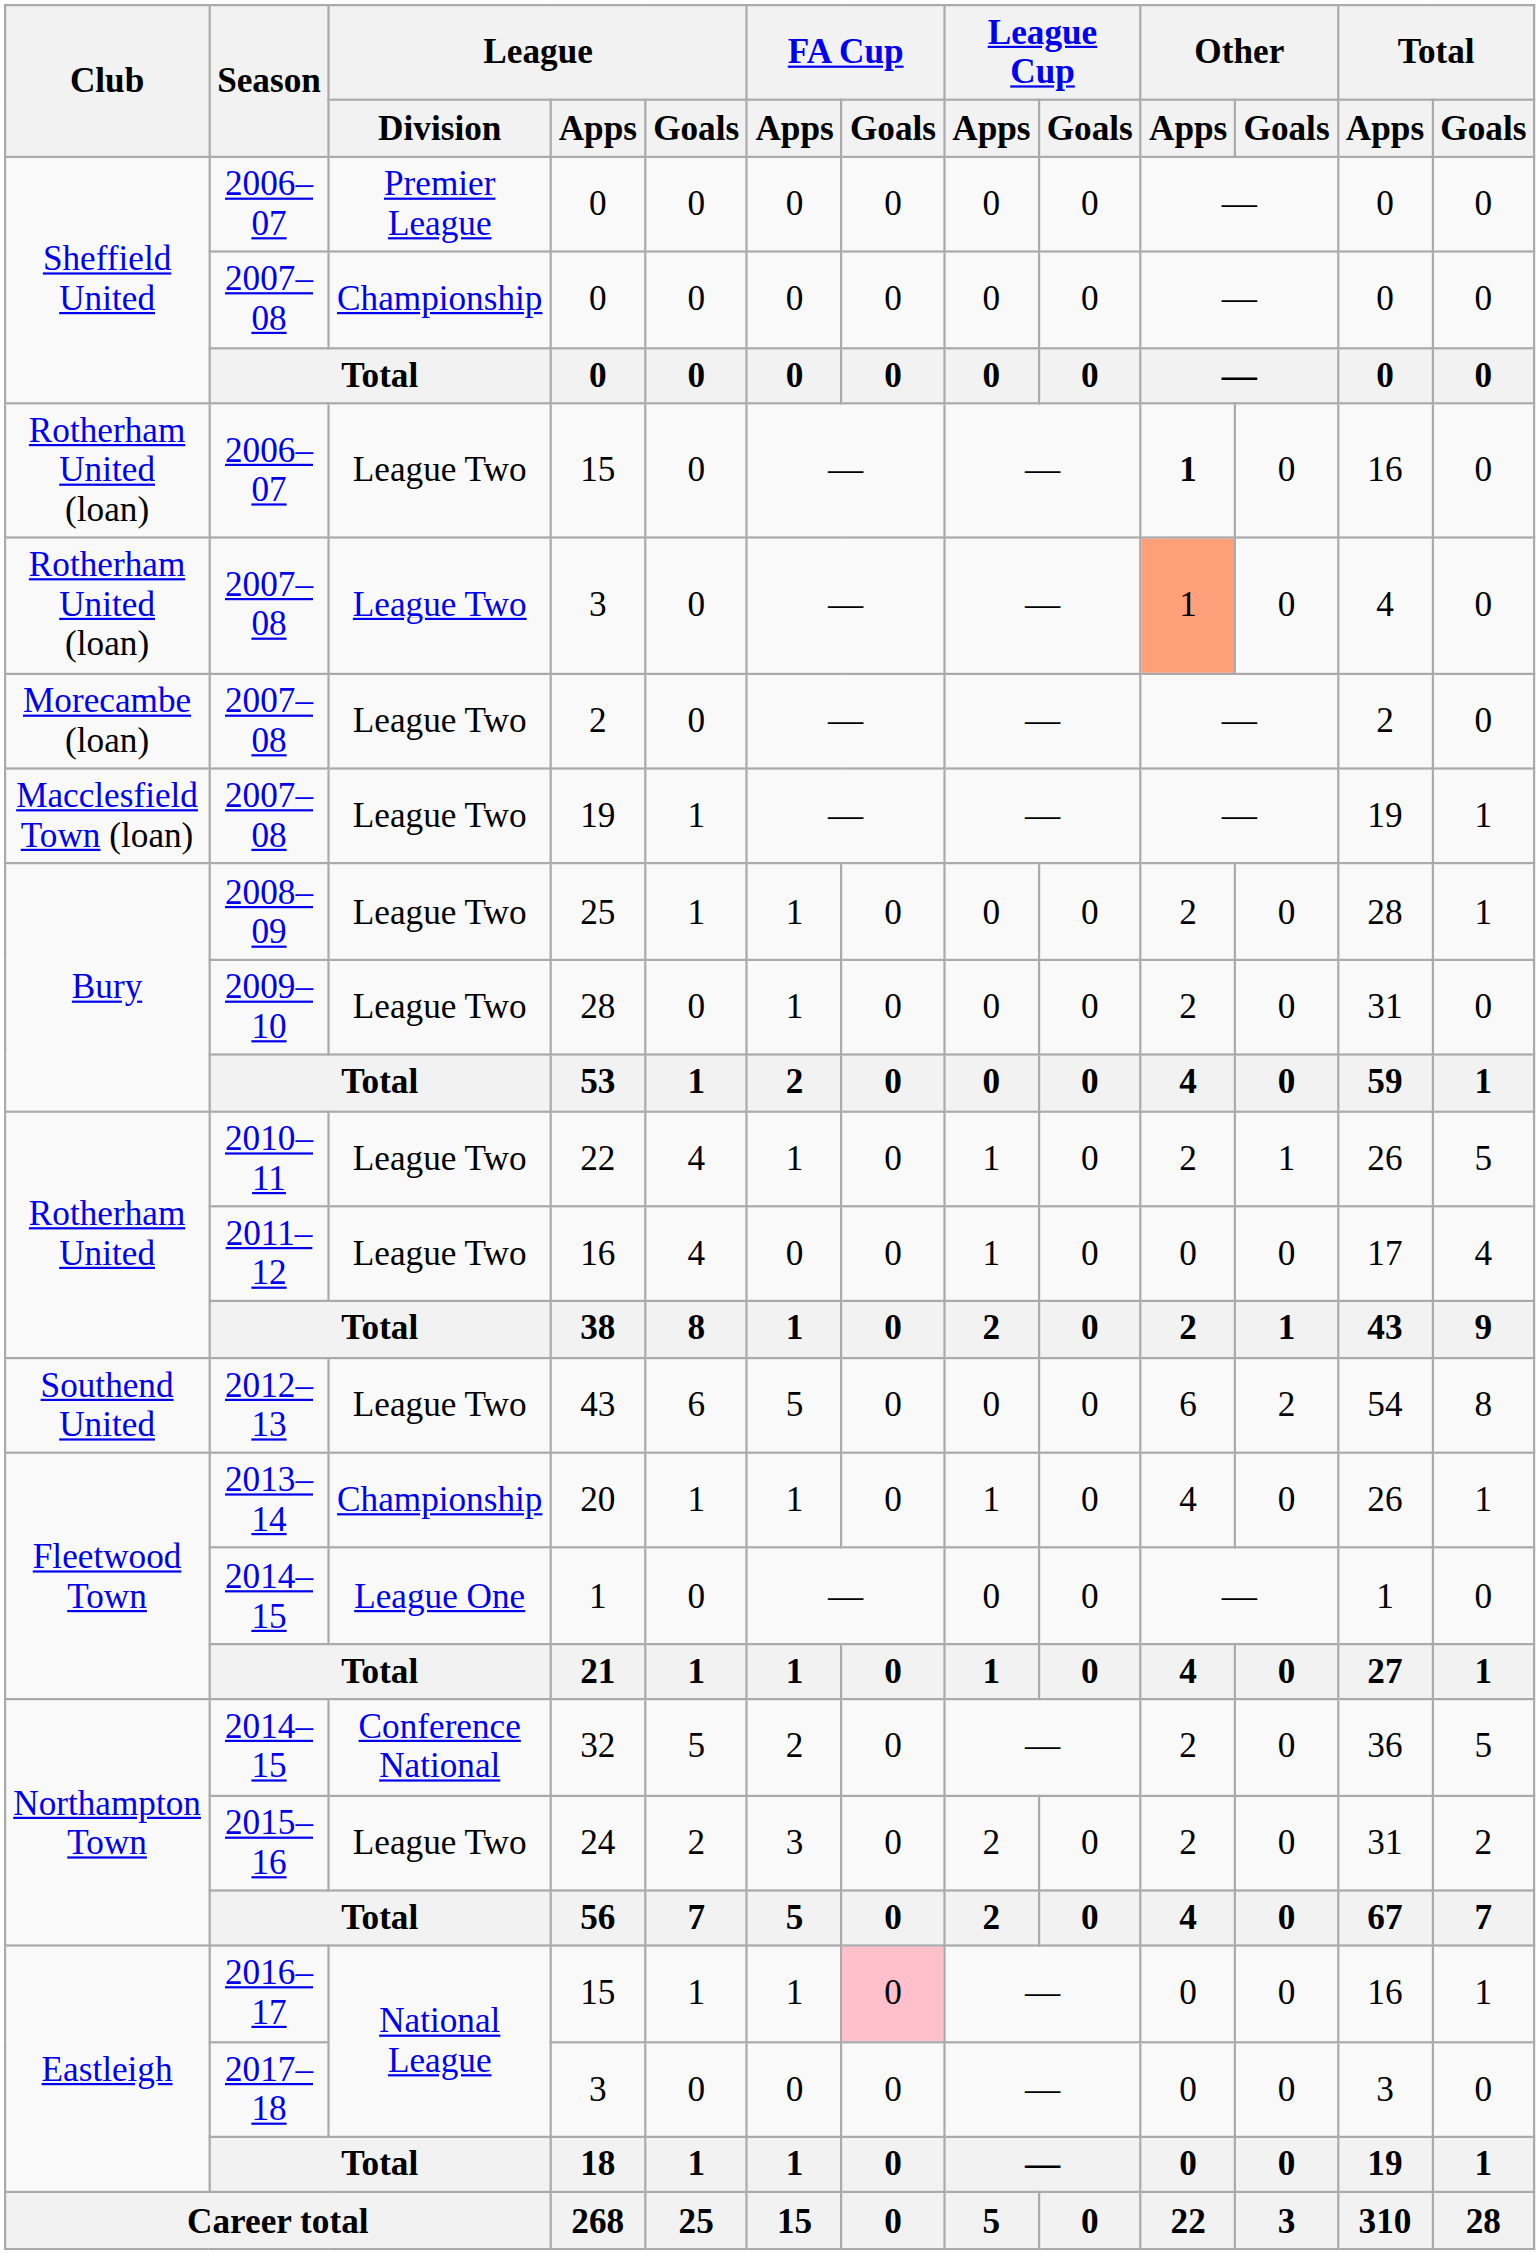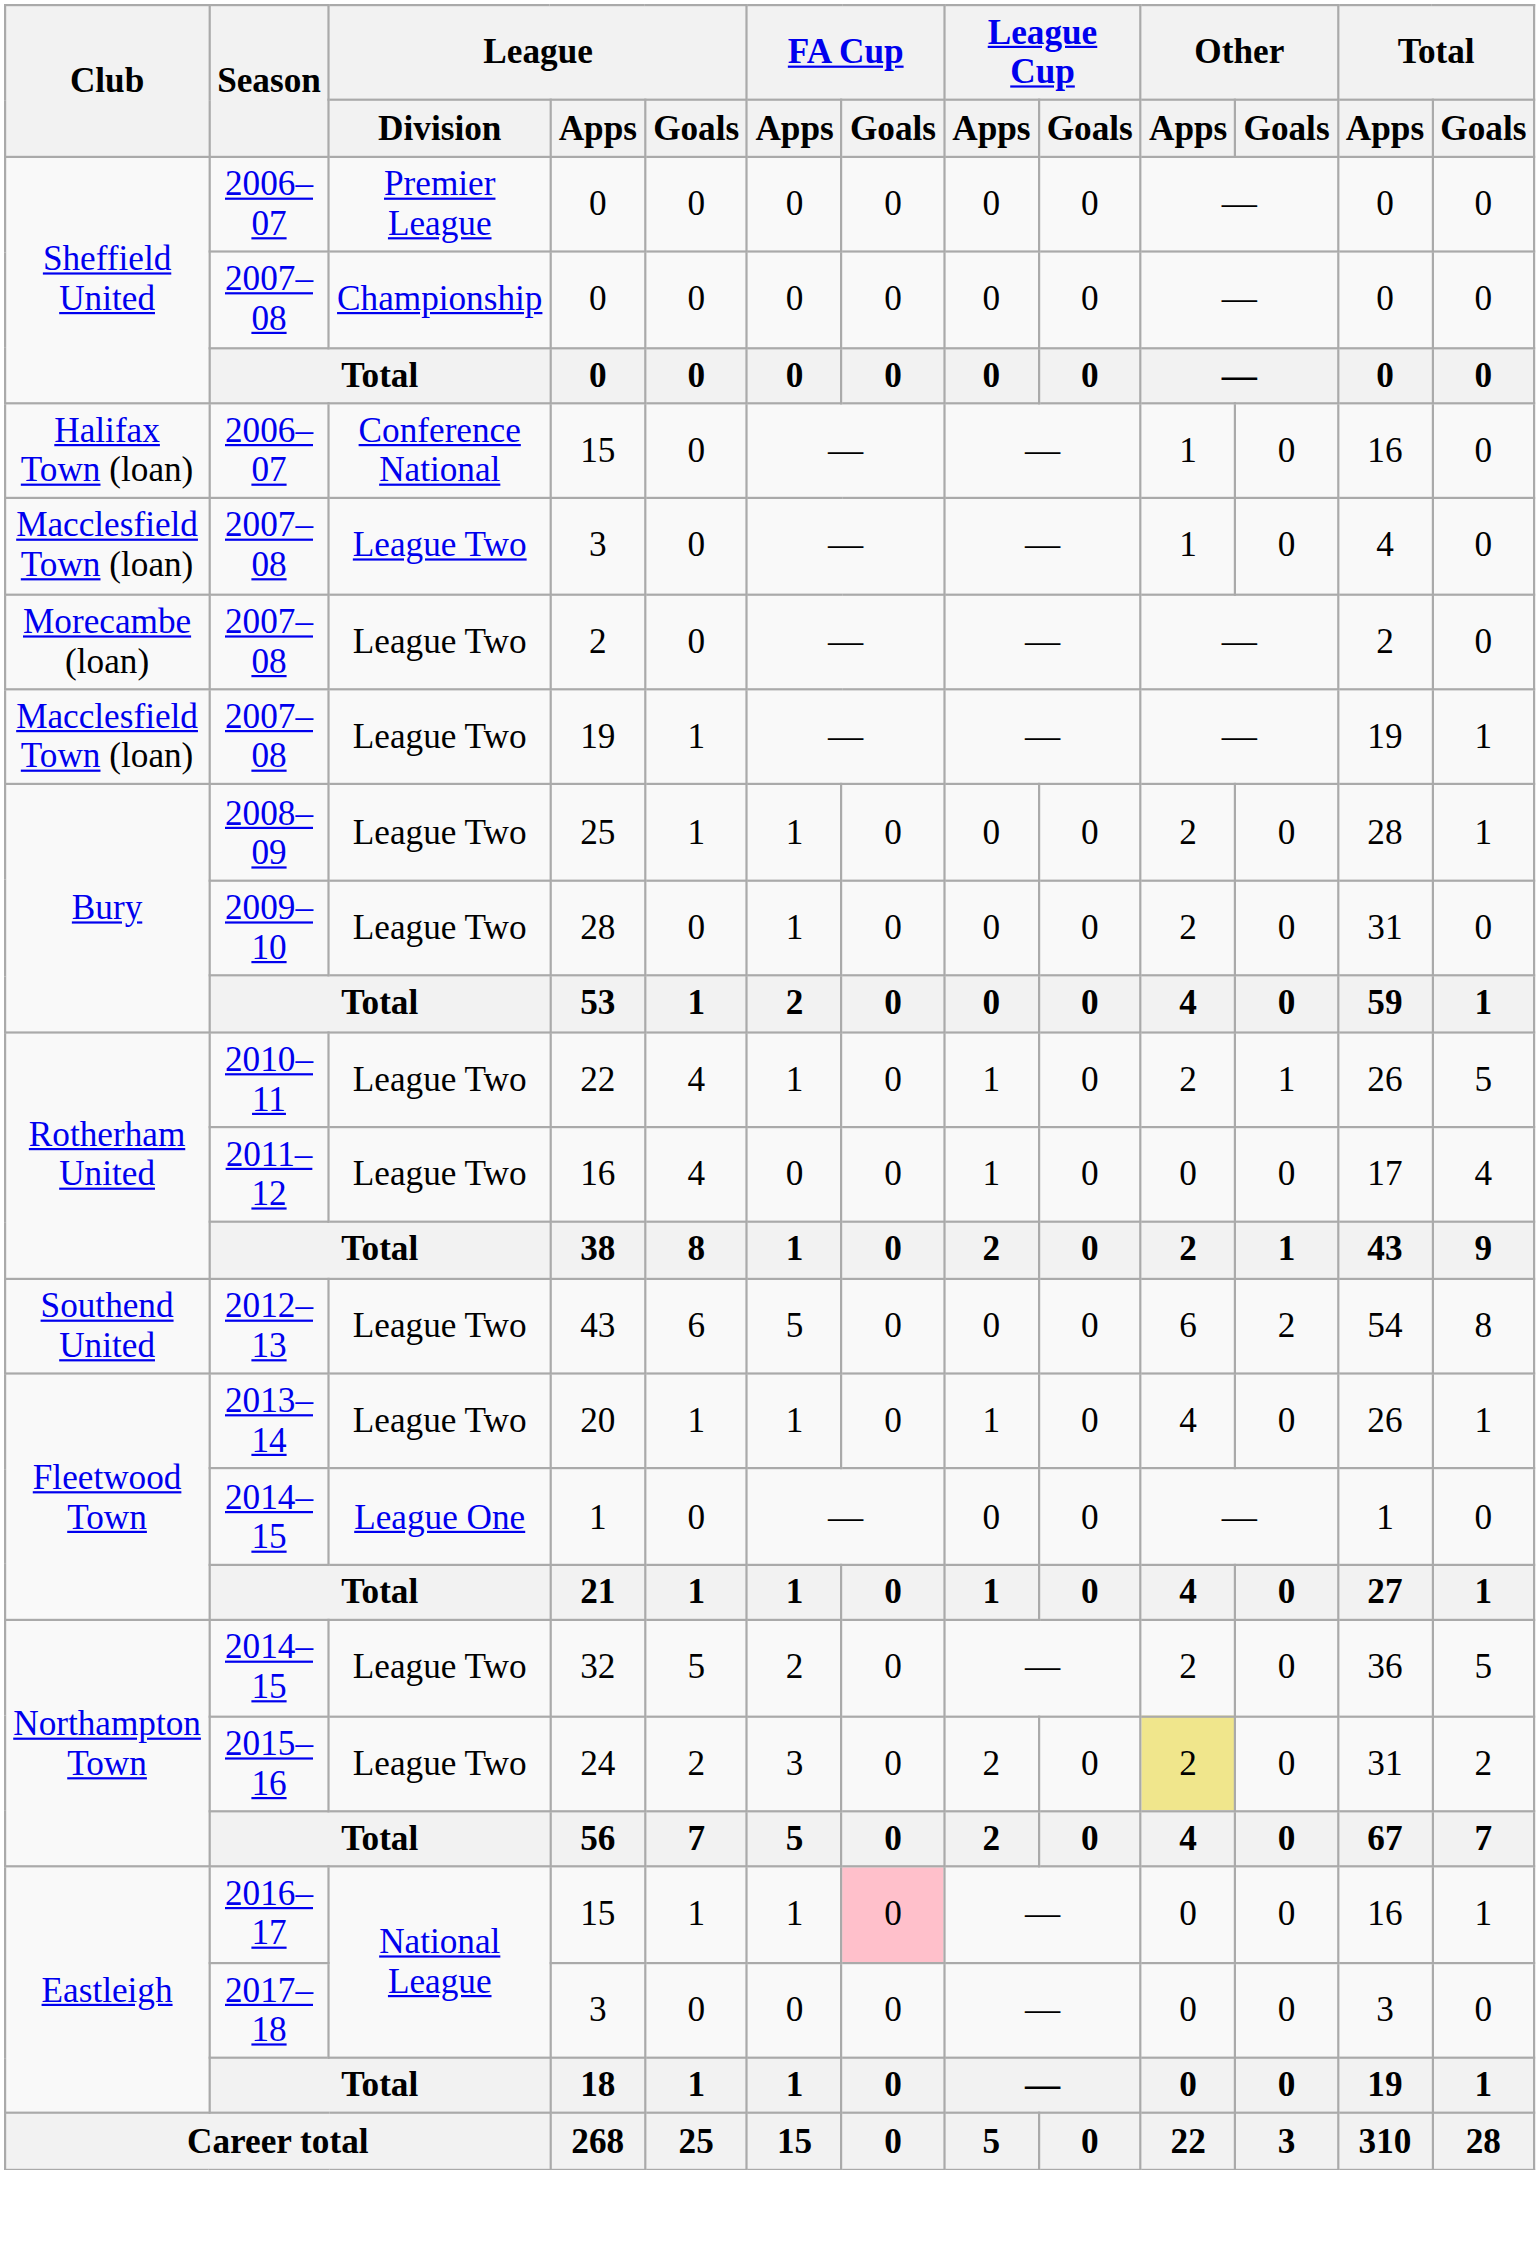2006–07 / 15 | Club: Rotherham United (loan) -> Halifax Town (loan)
2006–07 / 15 | League / Division: League Two -> Conference National
2006–07 / 15 | Other / Apps: bold -> normal
2007–08 / 3 | Club: Rotherham United (loan) -> Macclesfield Town (loan)
2007–08 / 3 | Other / Apps: lightsalmon background -> no background
20 | League / Division: Championship -> League Two
32 | League / Division: Conference National -> League Two
24 | Other / Apps: no background -> khaki background
